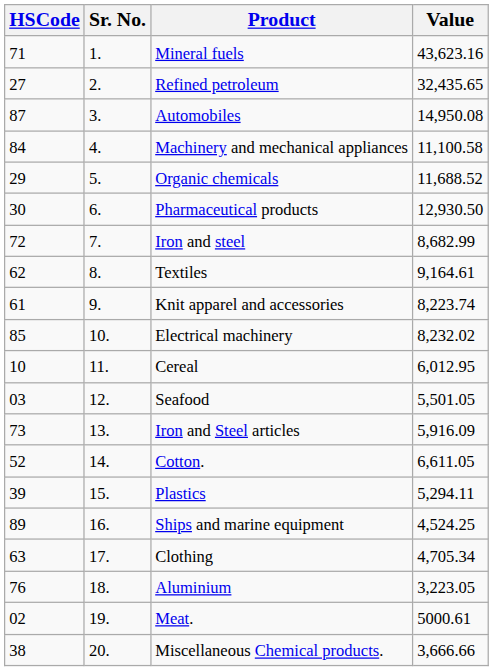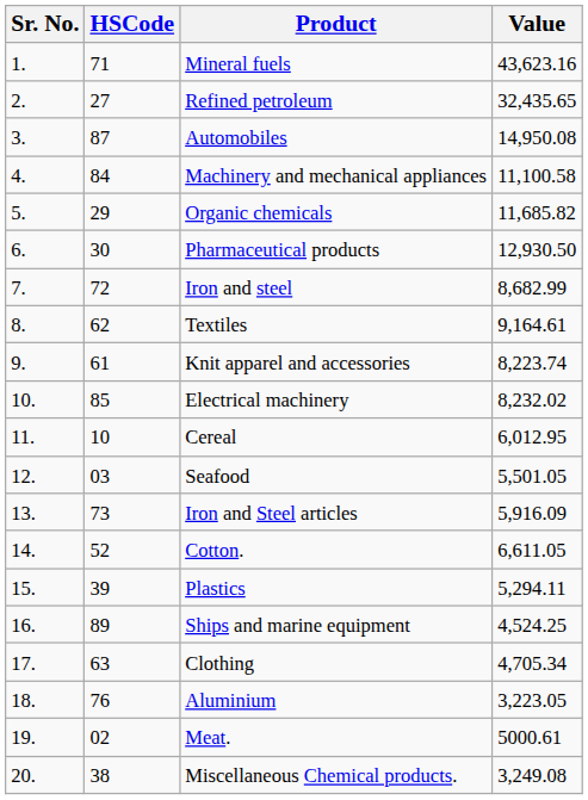columns swapped: Sr. No. <-> HSCode
Organic chemicals | Value: 11,688.52 -> 11,685.82
Miscellaneous Chemical products. | Value: 3,666.66 -> 3,249.08
